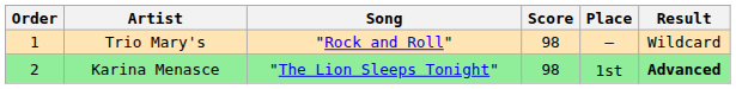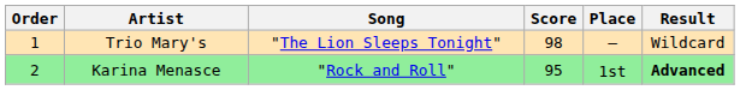Trio Mary's | Song: "Rock and Roll" -> "The Lion Sleeps Tonight"
Karina Menasce | Song: "The Lion Sleeps Tonight" -> "Rock and Roll"
Karina Menasce | Score: 98 -> 95
